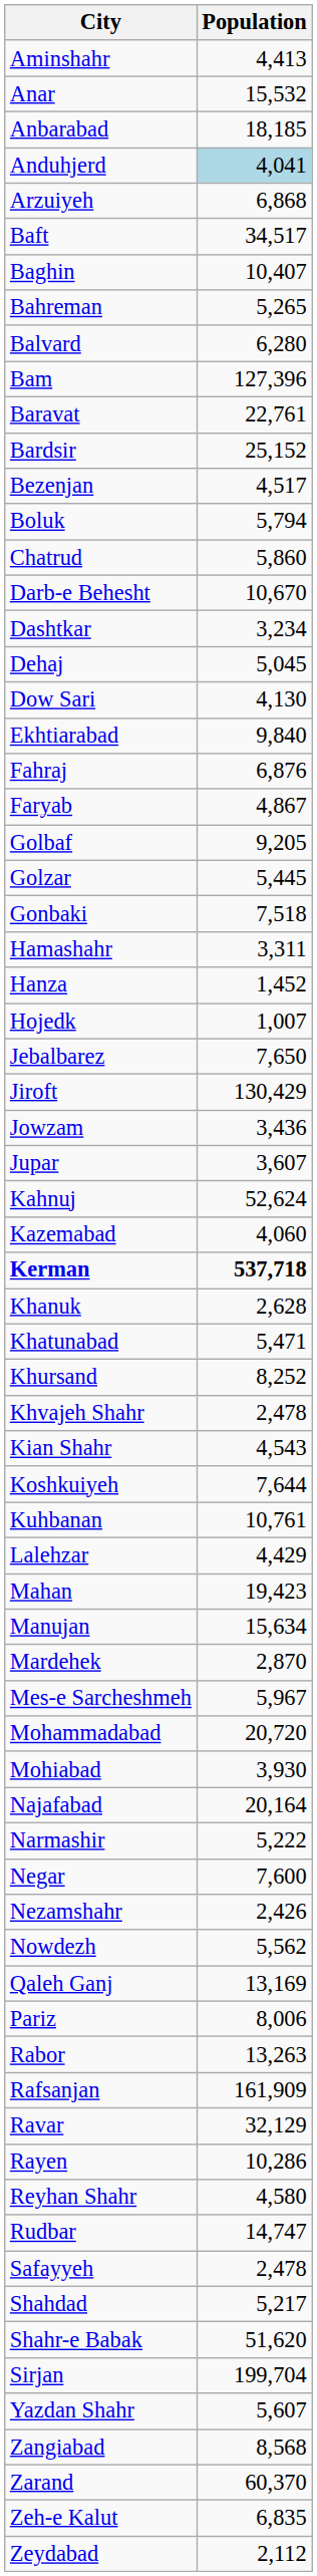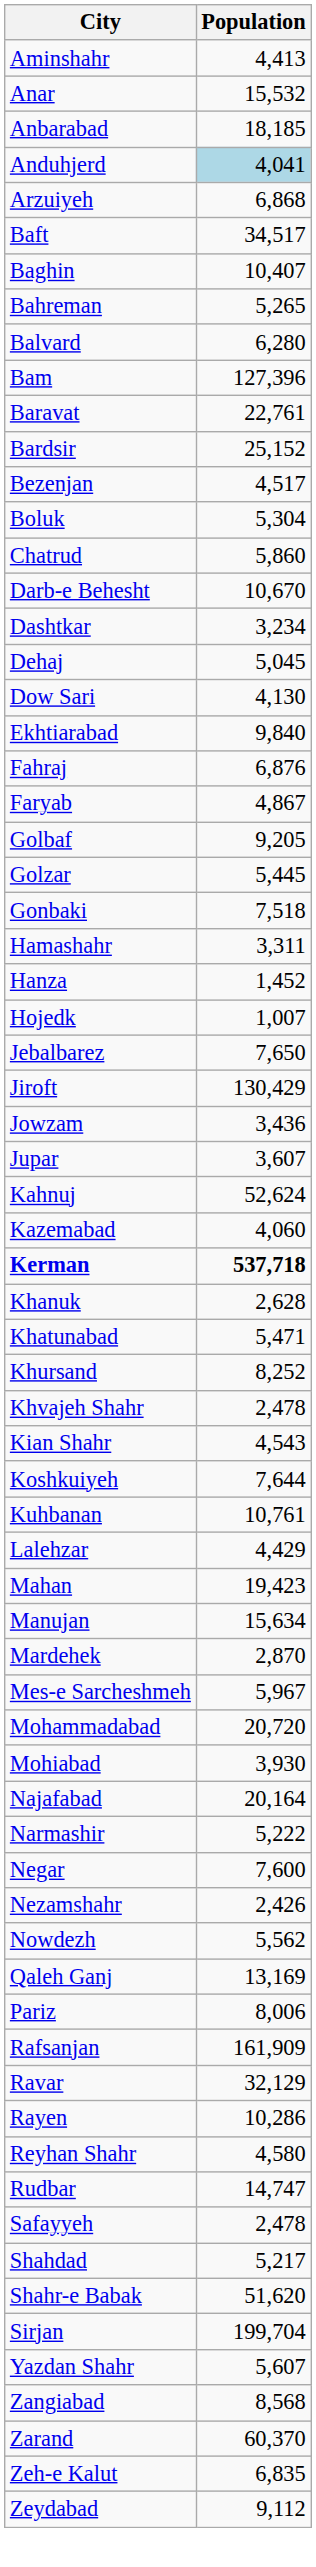Boluk | Population: 5,794 -> 5,304
- row: Rabor | 13,263
Zeydabad | Population: 2,112 -> 9,112
